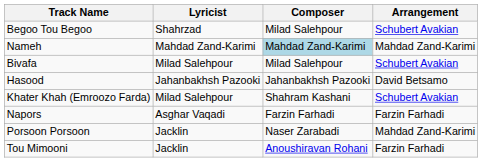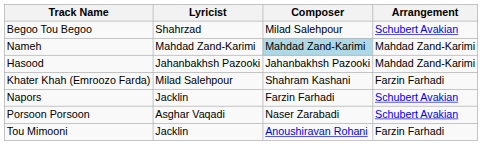- row: Bivafa | Milad Salehpour | Milad Salehpour | Schubert Avakian
Hasood | Arrangement: David Betsamo -> Mahdad Zand-Karimi
Khater Khah (Emroozo Farda) | Arrangement: Schubert Avakian -> Farzin Farhadi
Napors | Lyricist: Asghar Vaqadi -> Jacklin
Napors | Arrangement: Farzin Farhadi -> Schubert Avakian
Porsoon Porsoon | Lyricist: Jacklin -> Asghar Vaqadi
Porsoon Porsoon | Arrangement: Mahdad Zand-Karimi -> Schubert Avakian
